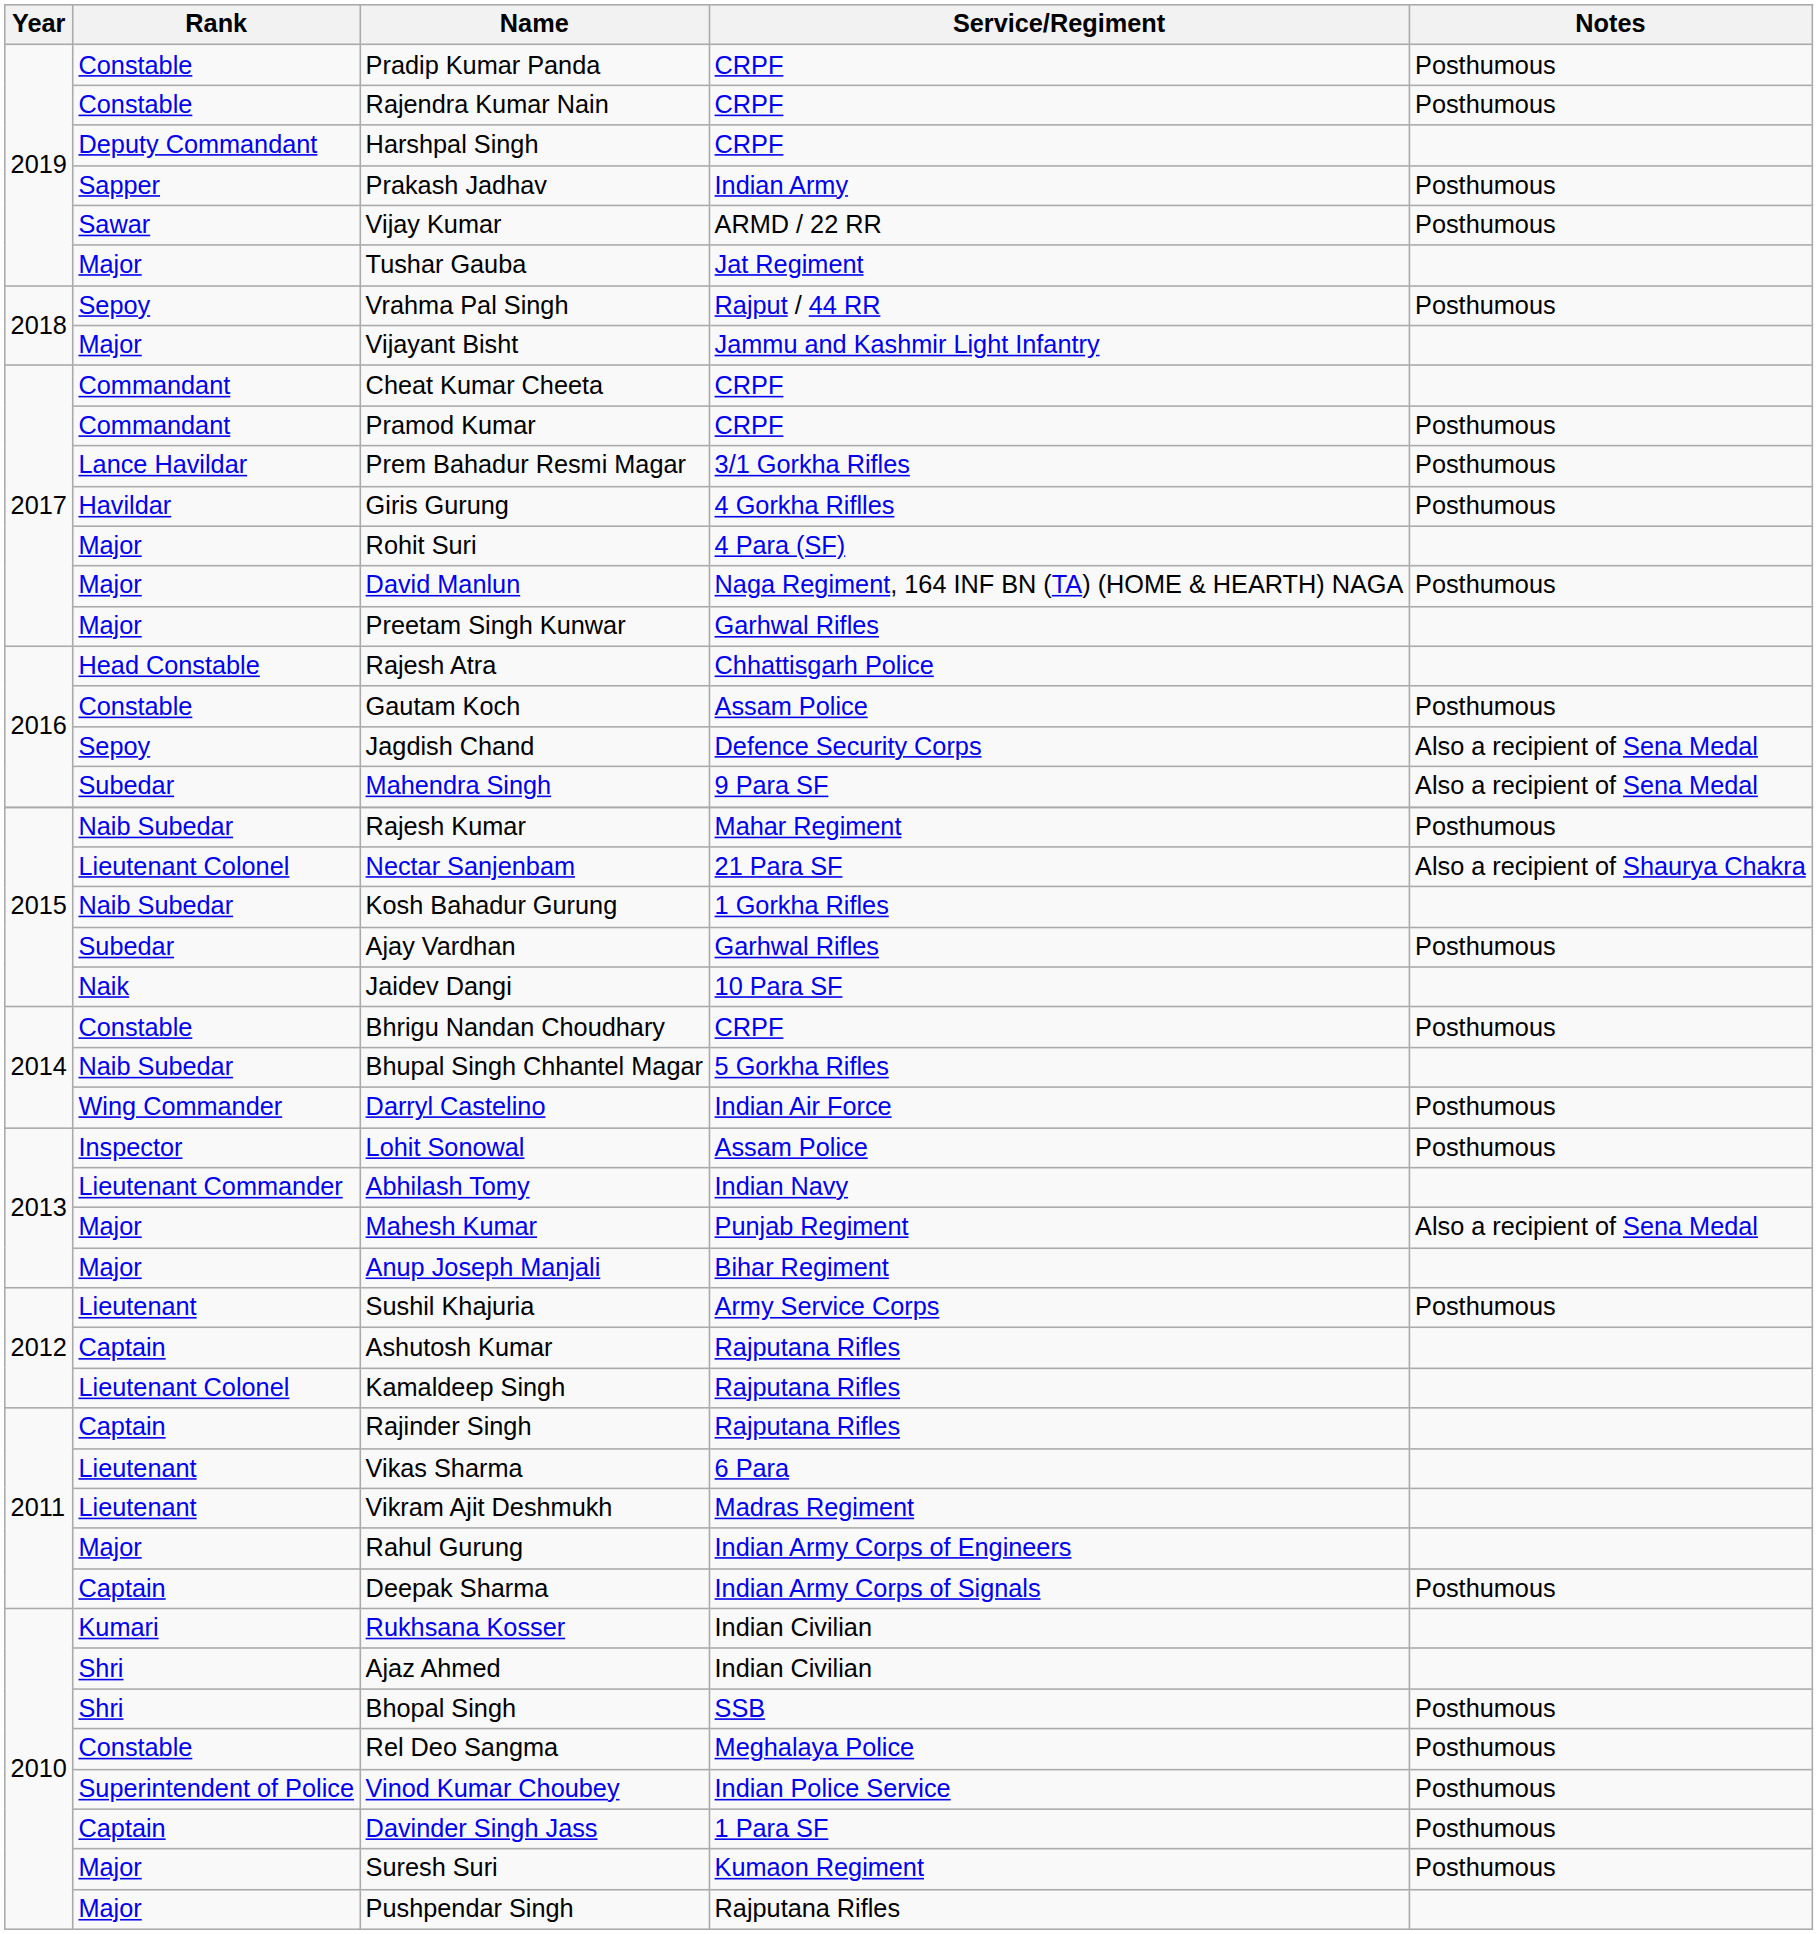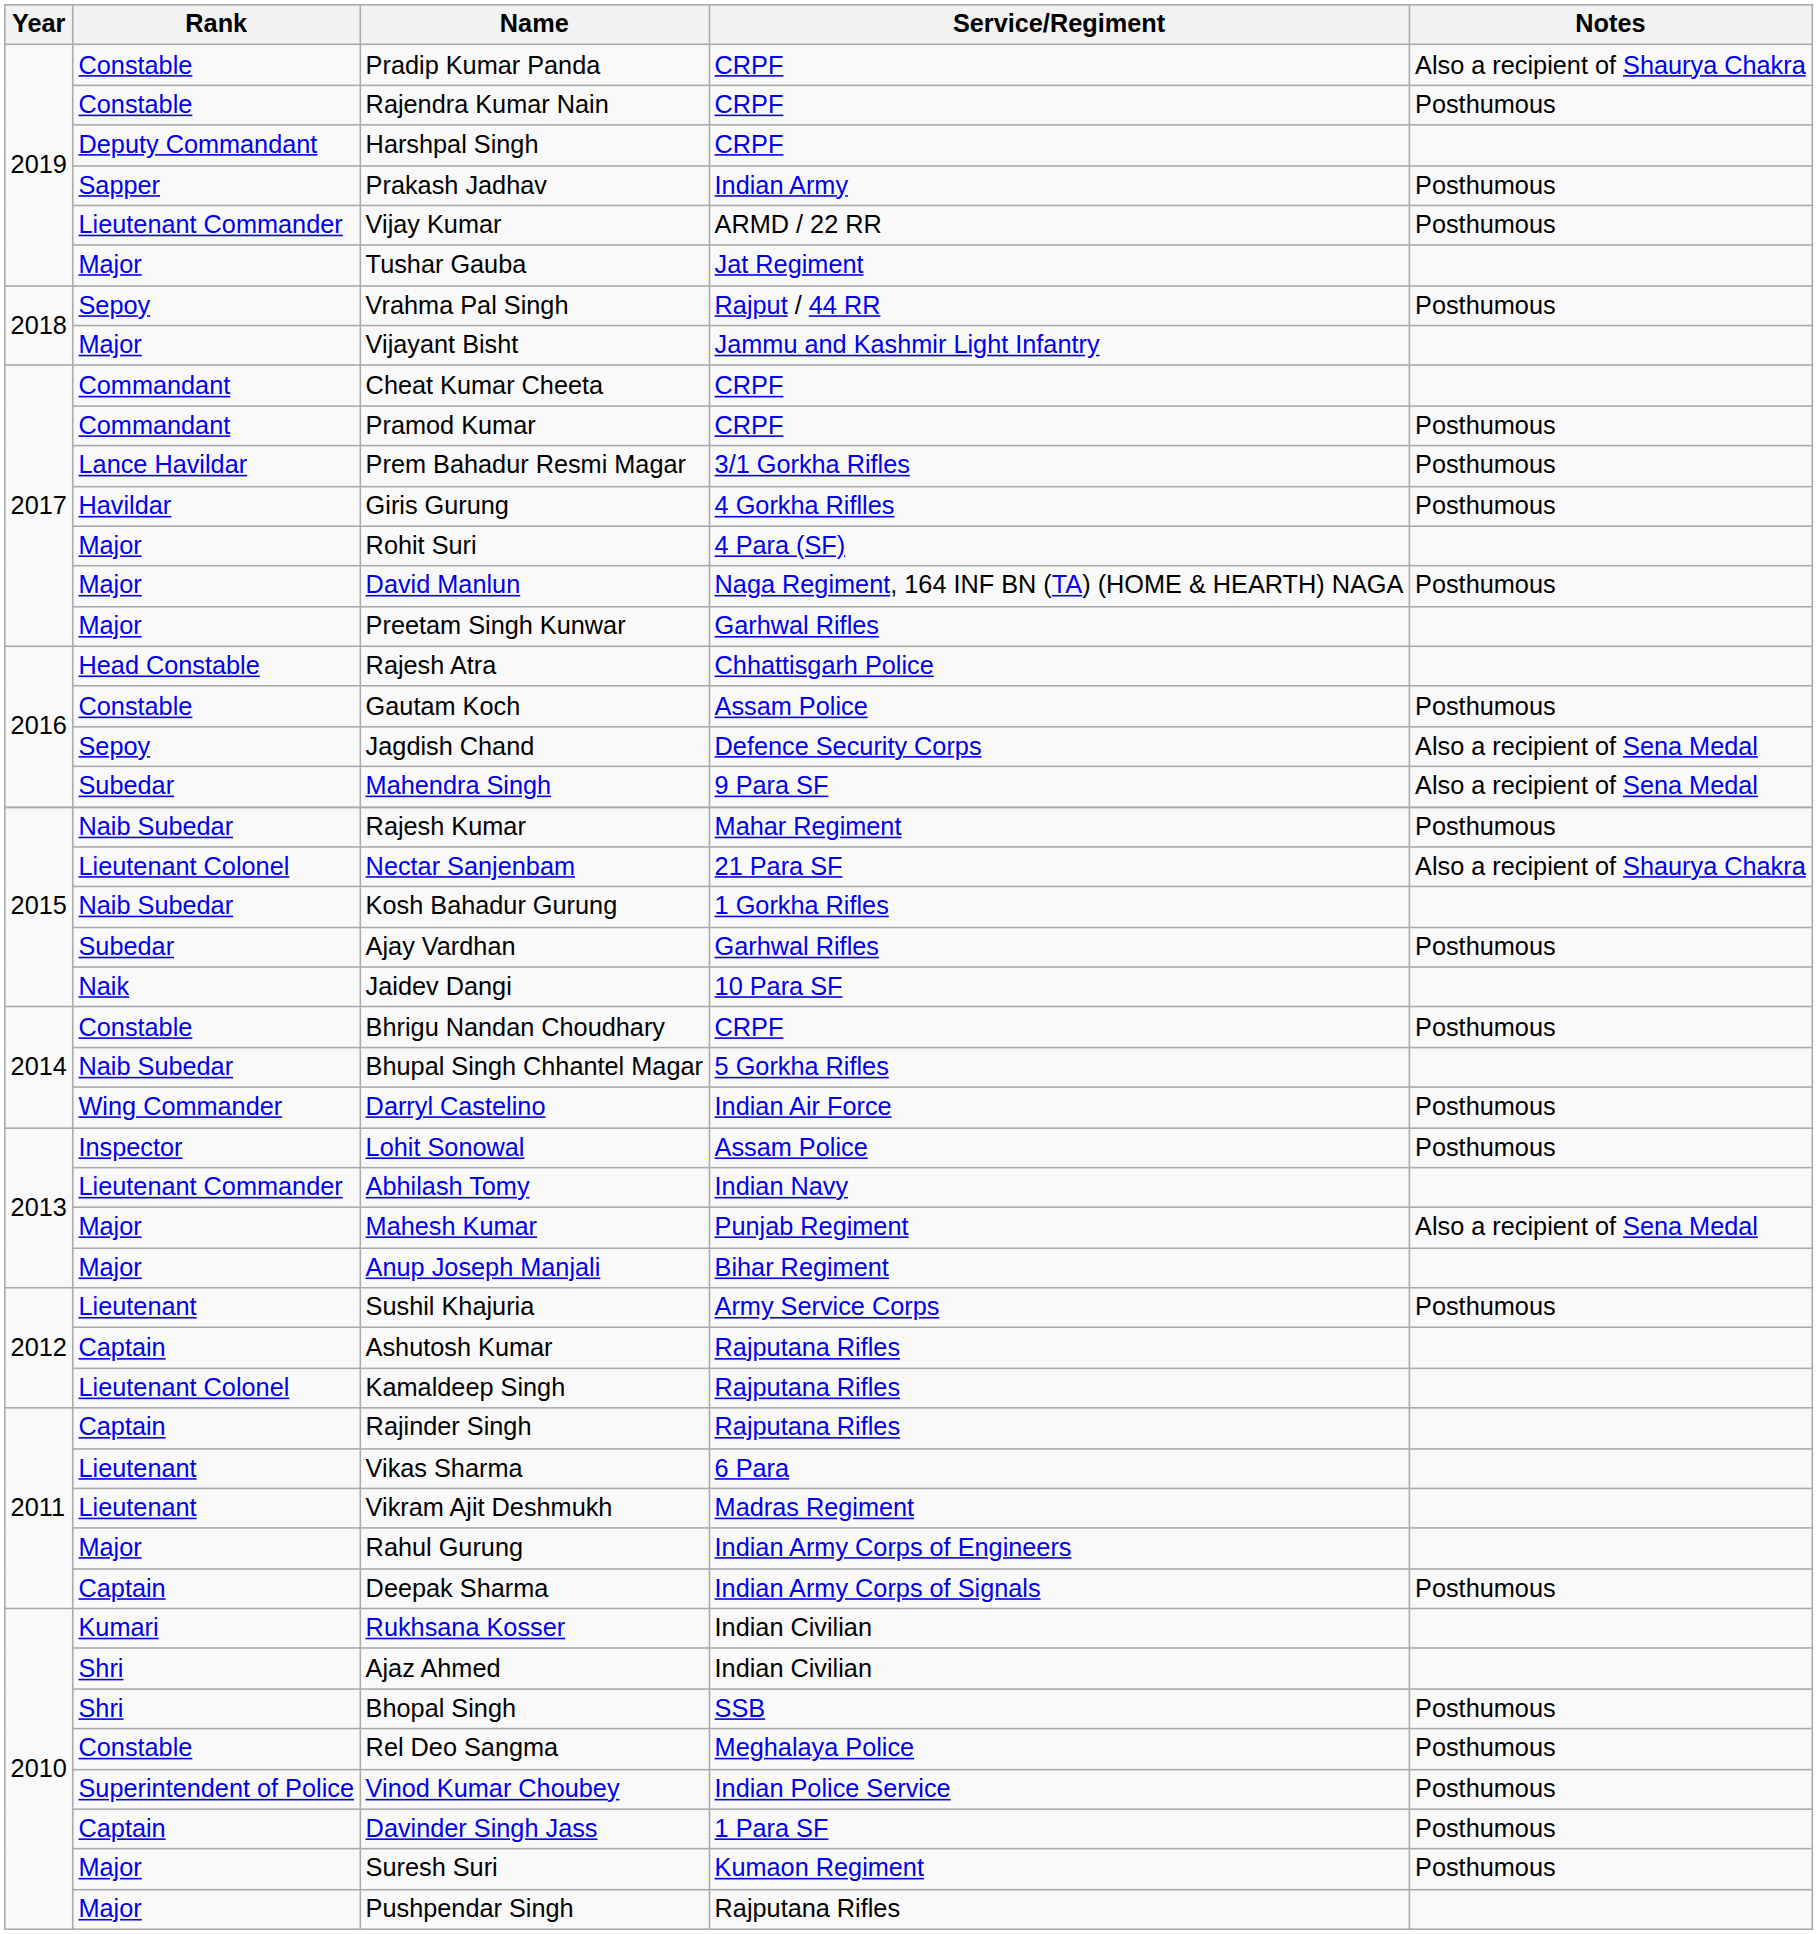Pradip Kumar Panda | Notes: Posthumous -> Also a recipient of Shaurya Chakra
Vijay Kumar | Rank: Sawar -> Lieutenant Commander
